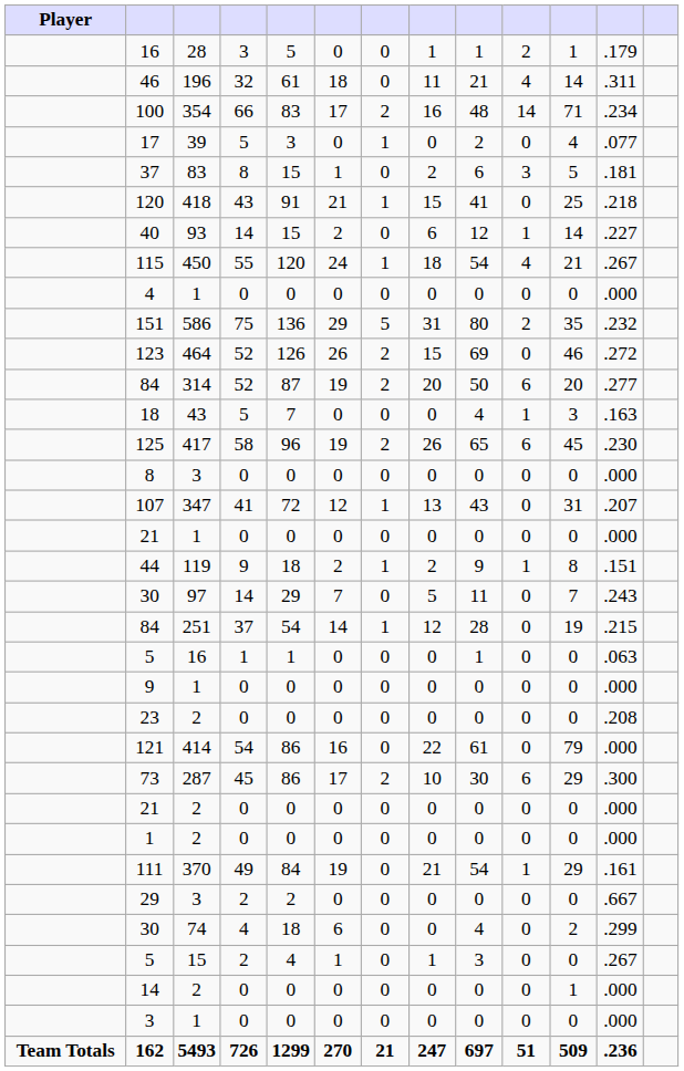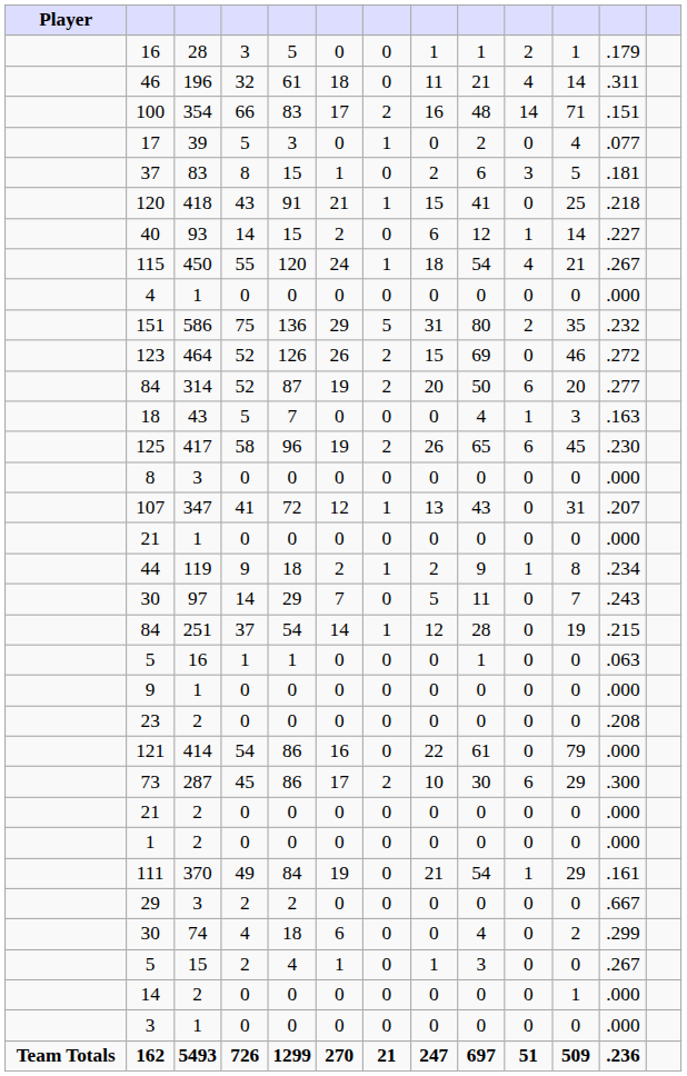100 | column 12: .234 -> .151
44 | column 12: .151 -> .234
